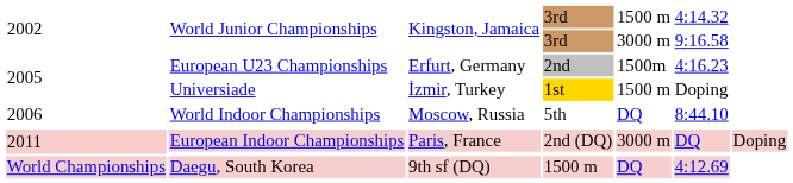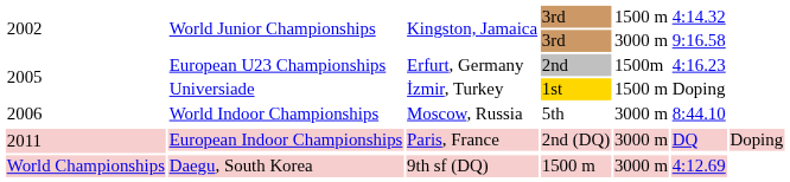World Indoor Championships | column 5: DQ -> 3000 m
Daegu, South Korea | column 5: DQ -> 3000 m
